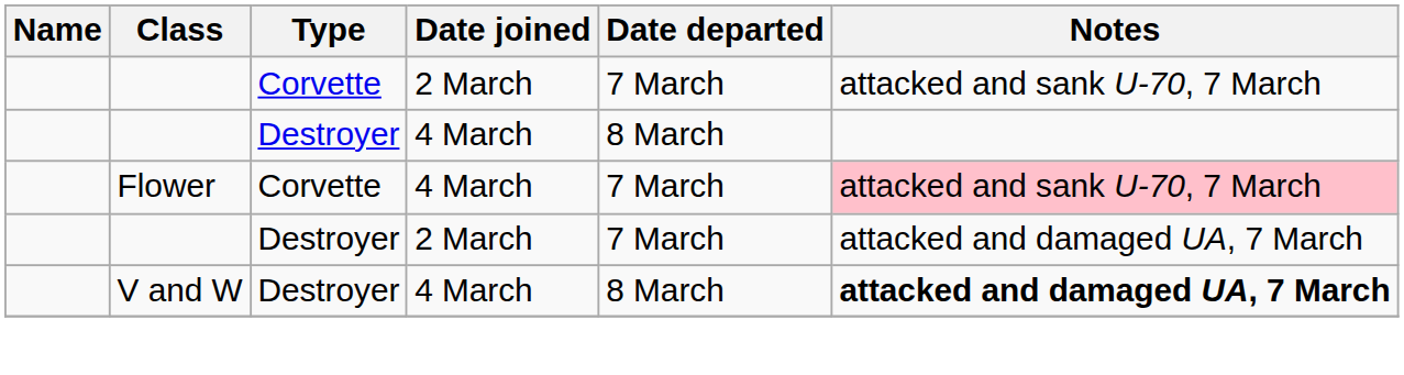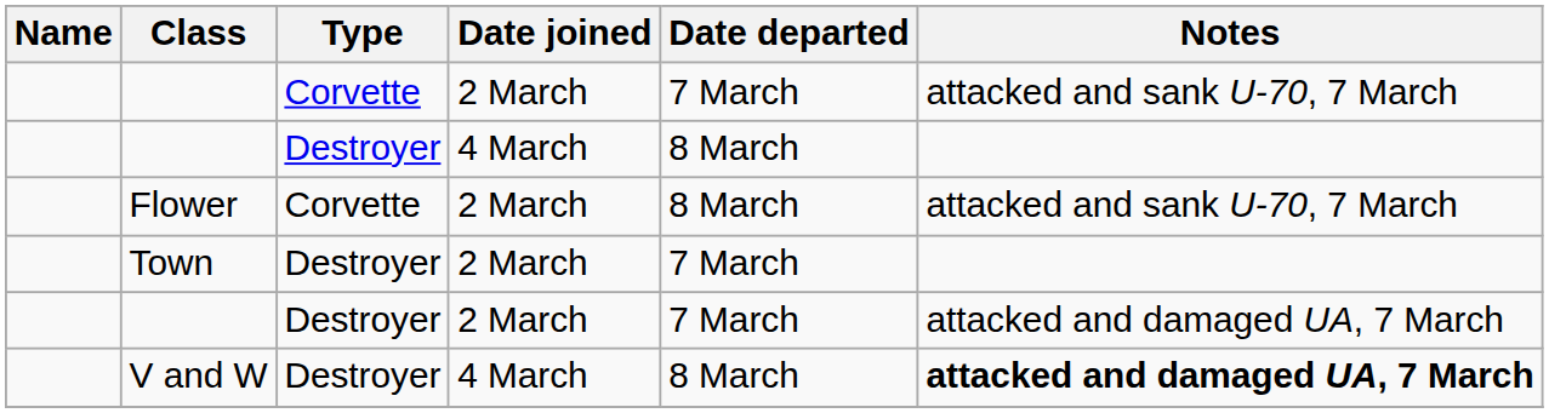Flower | Date joined: 4 March -> 2 March
Flower | Date departed: 7 March -> 8 March
Flower | Notes: pink background -> no background
+ row: Town | Destroyer | 2 March | 7 March
